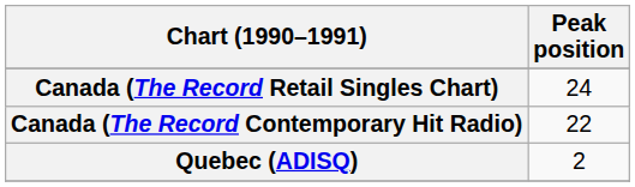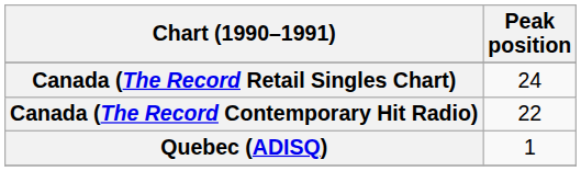Quebec (ADISQ) | Peak position: 2 -> 1
